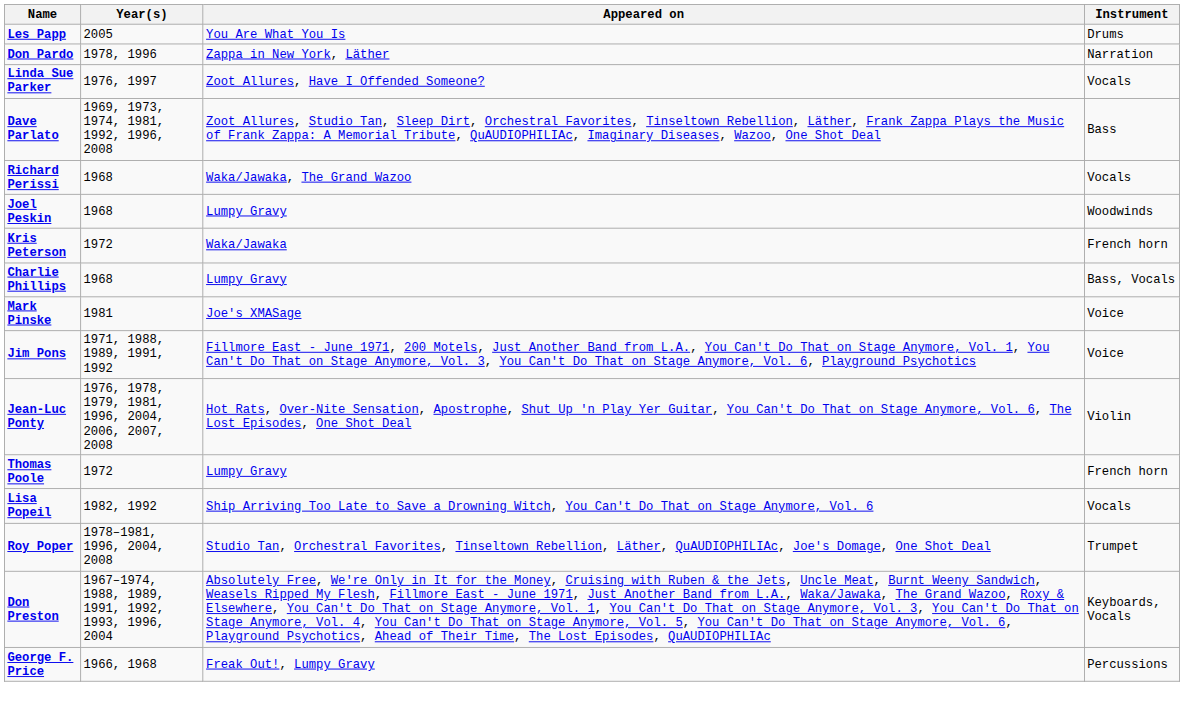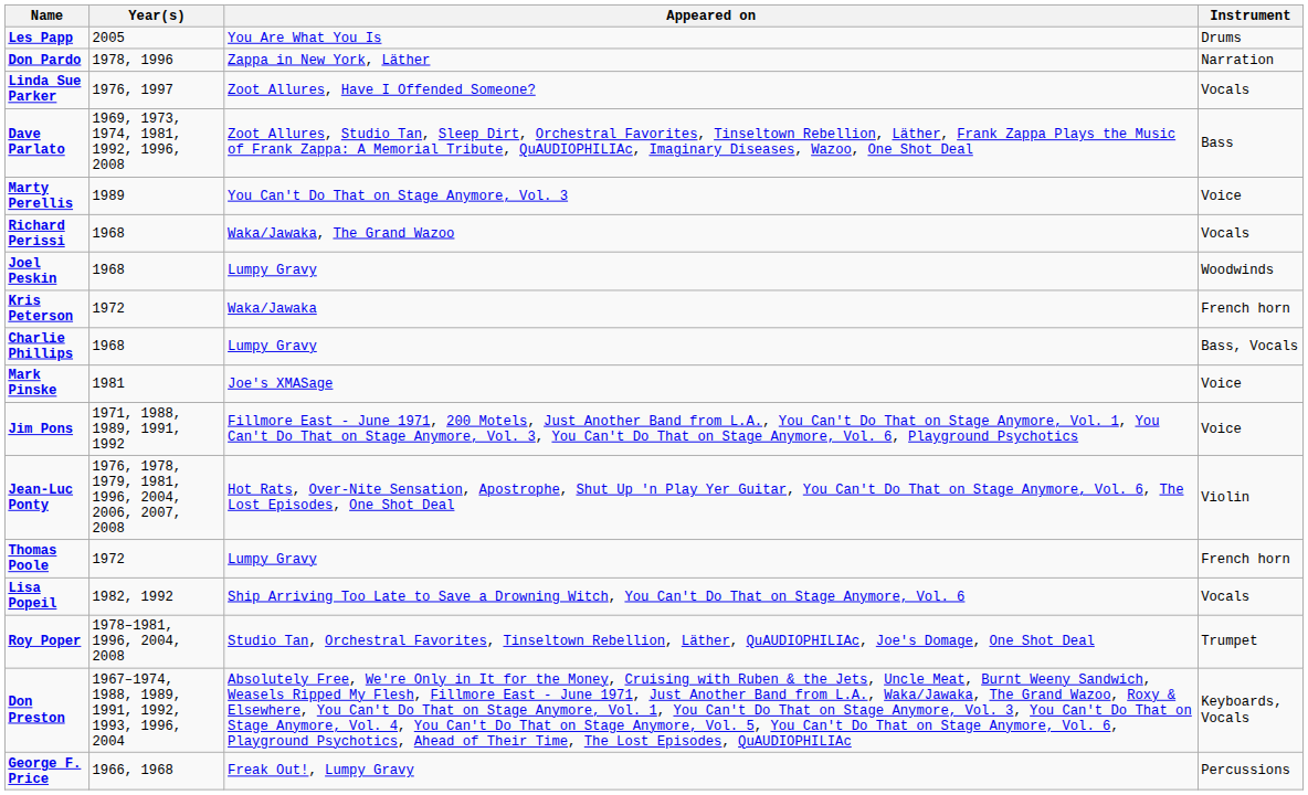+ row: Marty Perellis | 1989 | You Can't Do That on Stage Anymore, Vol. 3 | Voice
